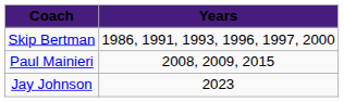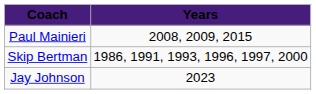rows swapped: Skip Bertman <-> Paul Mainieri
